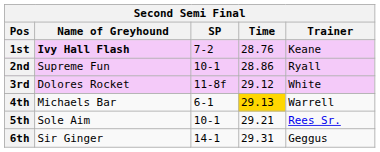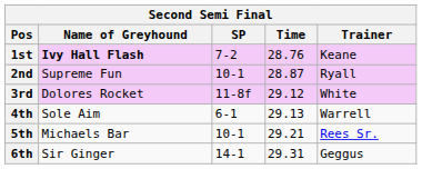2nd | Time: 28.86 -> 28.87
4th | Name of Greyhound: Michaels Bar -> Sole Aim
4th | Time: gold background -> no background
5th | Name of Greyhound: Sole Aim -> Michaels Bar
